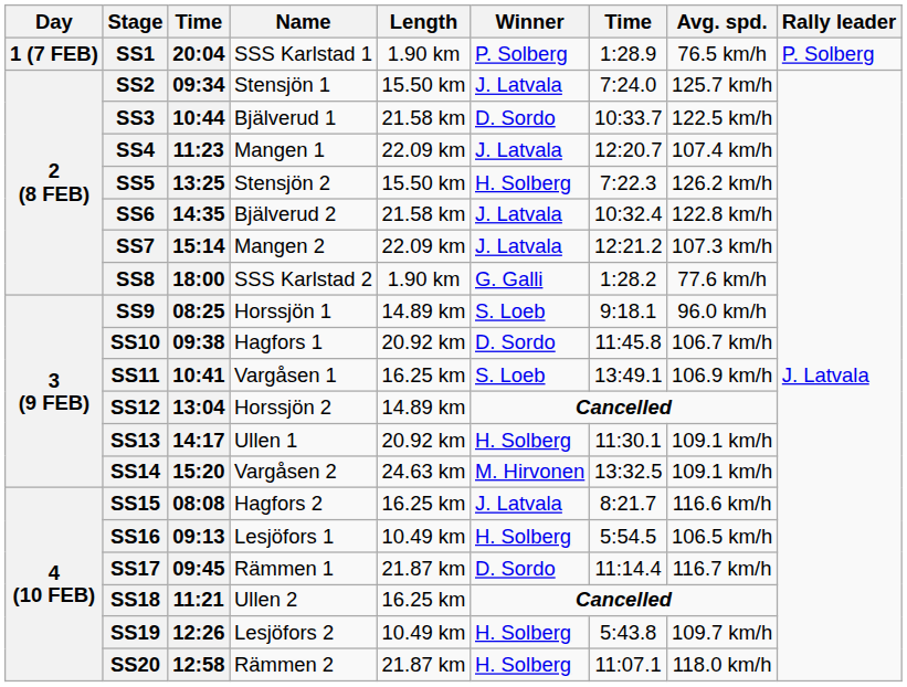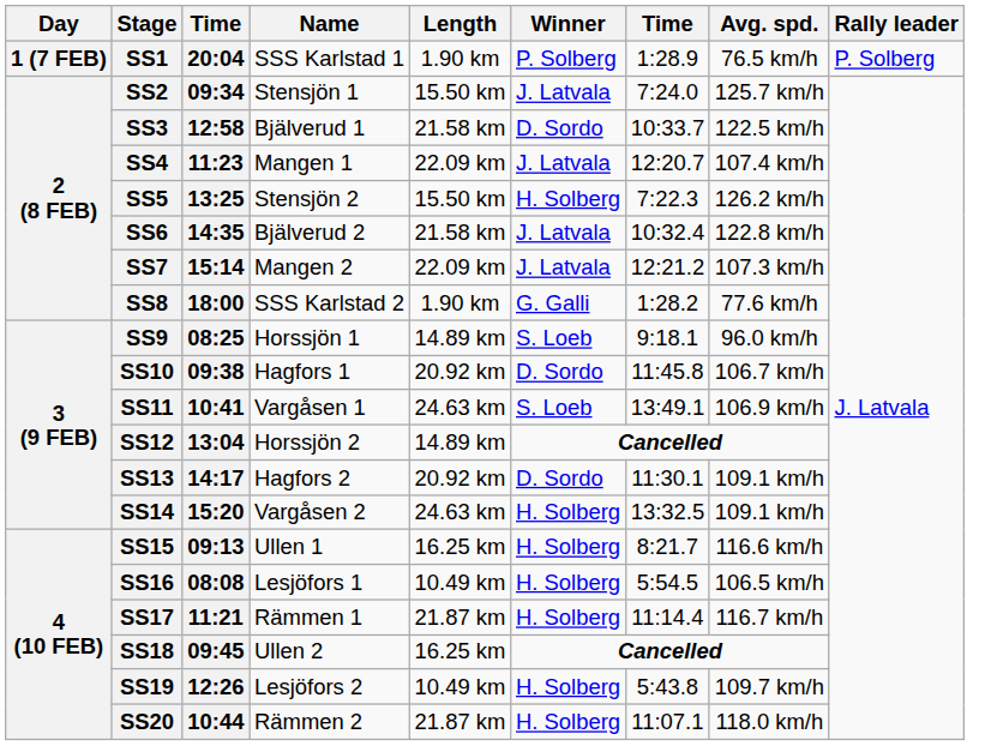SS3 | column 3: 10:44 -> 12:58
SS11 | Length: 16.25 km -> 24.63 km
SS13 | Name: Ullen 1 -> Hagfors 2
SS13 | Winner: H. Solberg -> D. Sordo
SS14 | Winner: M. Hirvonen -> H. Solberg
SS15 | column 3: 08:08 -> 09:13
SS15 | Name: Hagfors 2 -> Ullen 1
SS15 | Winner: J. Latvala -> H. Solberg
SS16 | column 3: 09:13 -> 08:08
SS17 | column 3: 09:45 -> 11:21
SS17 | Winner: D. Sordo -> H. Solberg
SS18 | column 3: 11:21 -> 09:45
SS20 | column 3: 12:58 -> 10:44
